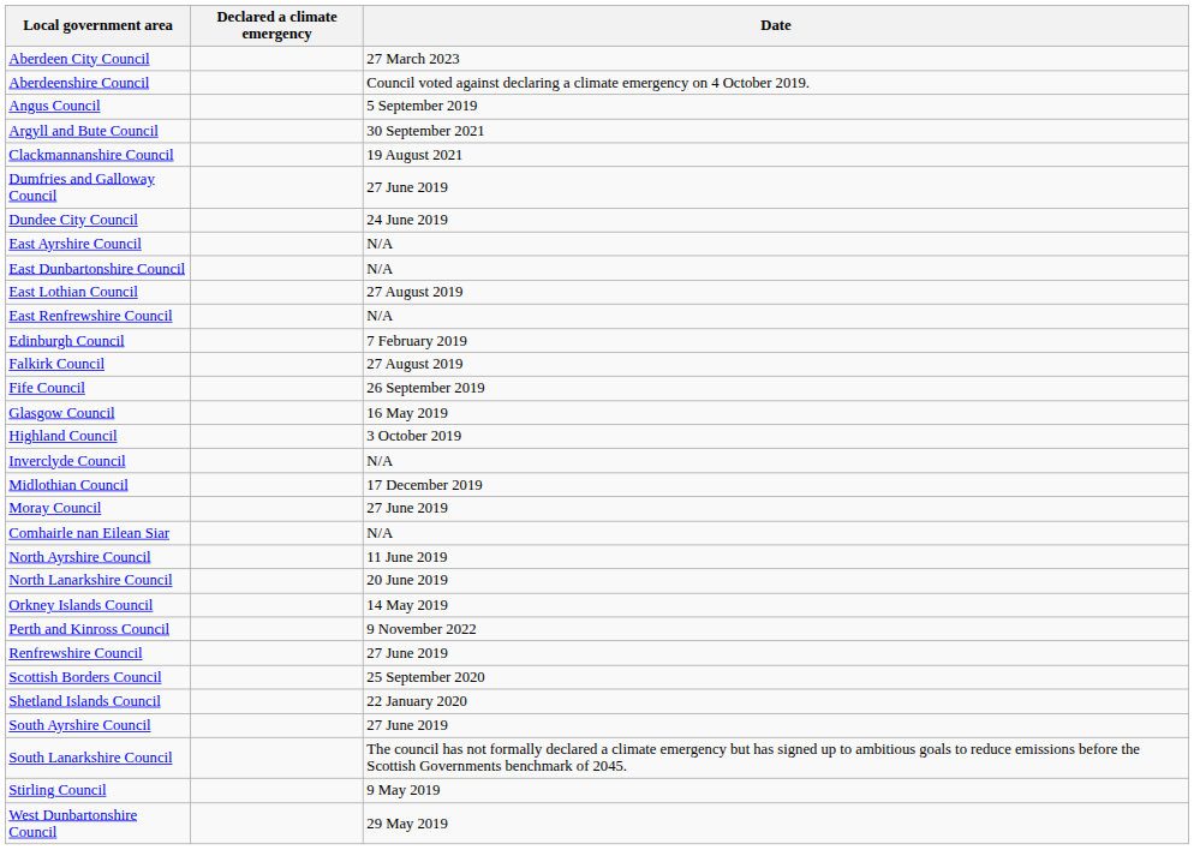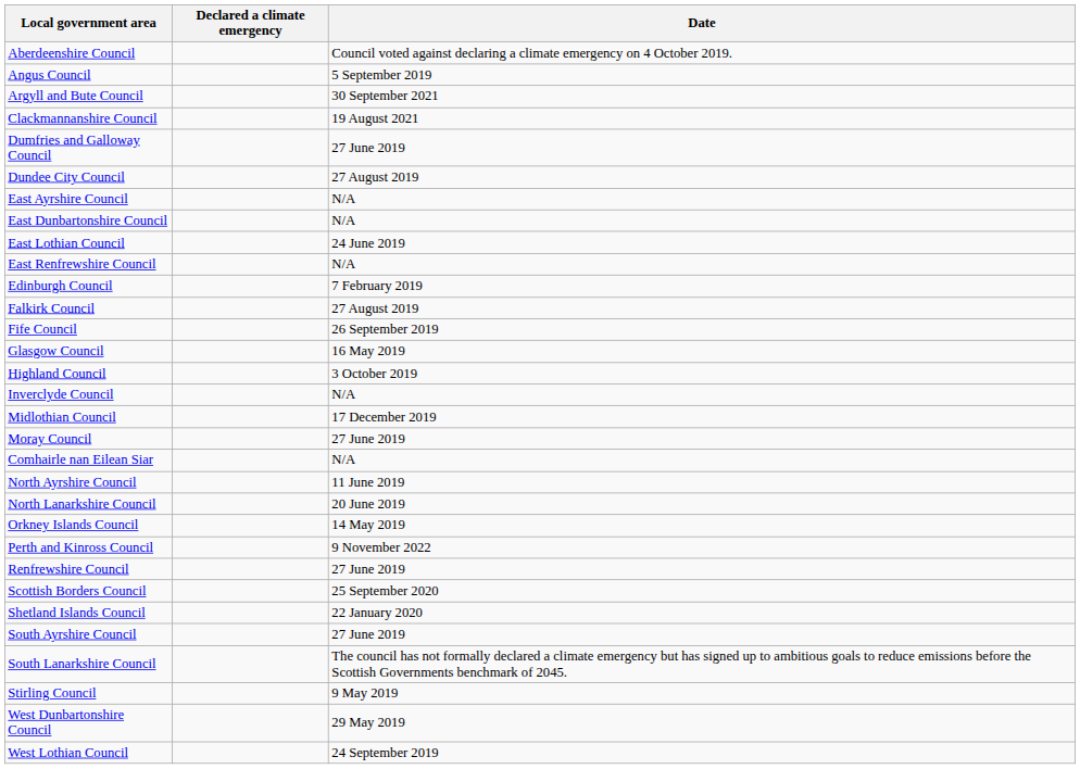- row: Aberdeen City Council | 27 March 2023
Dundee City Council | Date: 24 June 2019 -> 27 August 2019
East Lothian Council | Date: 27 August 2019 -> 24 June 2019
+ row: West Lothian Council | 24 September 2019
